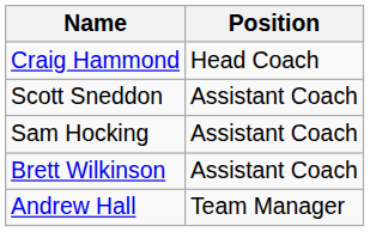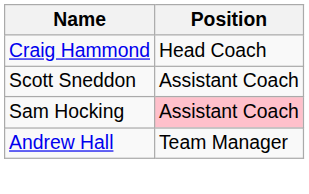Sam Hocking | Position: no background -> pink background
- row: Brett Wilkinson | Assistant Coach
